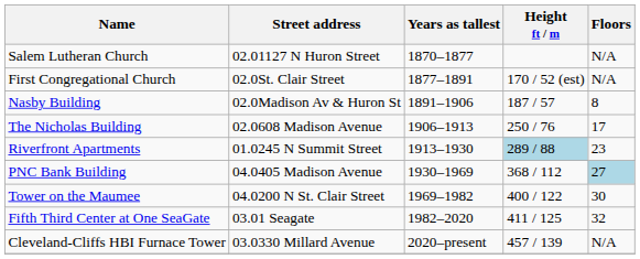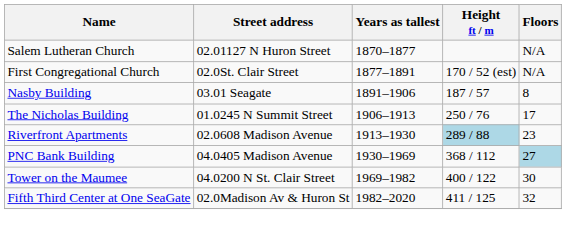Nasby Building | Street address: 02.0Madison Av & Huron St -> 03.01 Seagate
The Nicholas Building | Street address: 02.0608 Madison Avenue -> 01.0245 N Summit Street
Riverfront Apartments | Street address: 01.0245 N Summit Street -> 02.0608 Madison Avenue
Fifth Third Center at One SeaGate | Street address: 03.01 Seagate -> 02.0Madison Av & Huron St
- row: Cleveland-Cliffs HBI Furnace Tower | 03.0330 Millard Avenue | 2020–present | 457 / 139 | N/A
